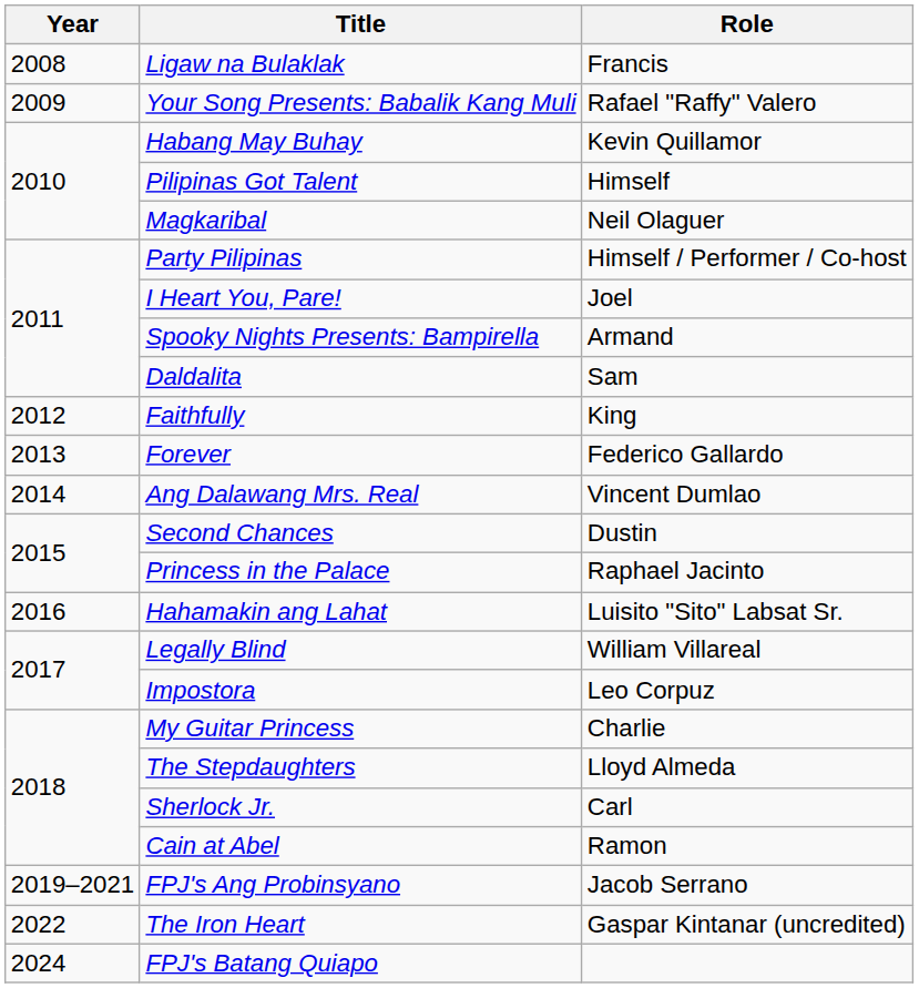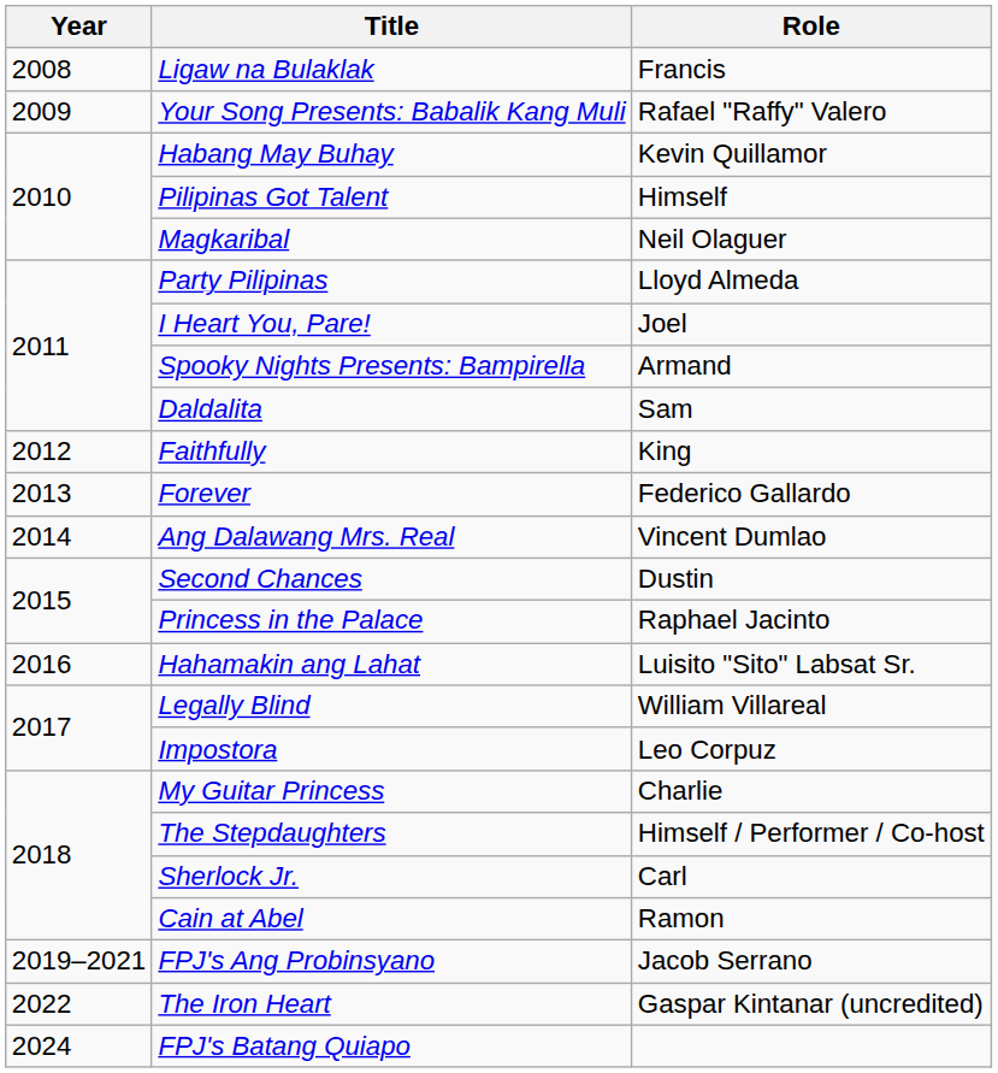Party Pilipinas | Role: Himself / Performer / Co-host -> Lloyd Almeda
The Stepdaughters | Role: Lloyd Almeda -> Himself / Performer / Co-host
